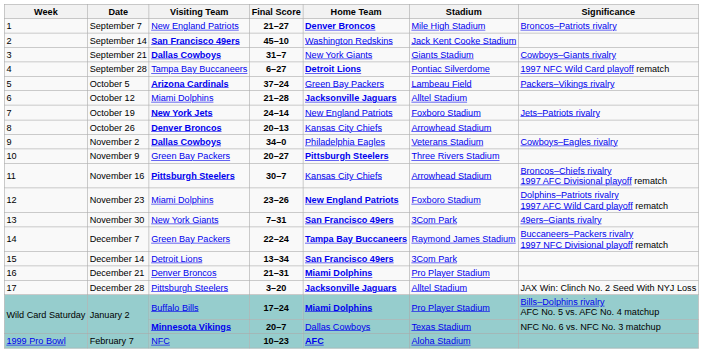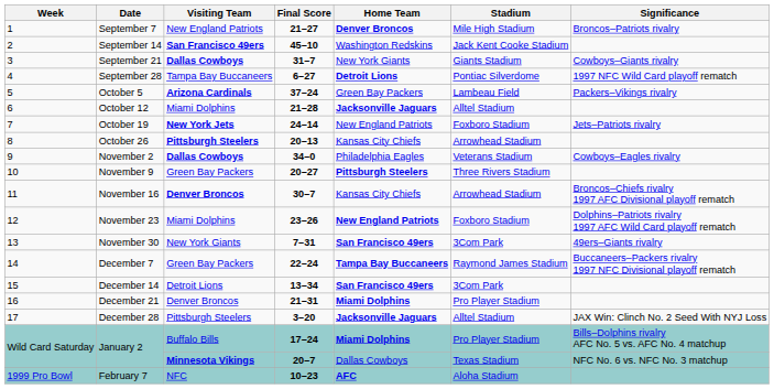October 26 | Visiting Team: Denver Broncos -> Pittsburgh Steelers
November 16 | Visiting Team: Pittsburgh Steelers -> Denver Broncos
